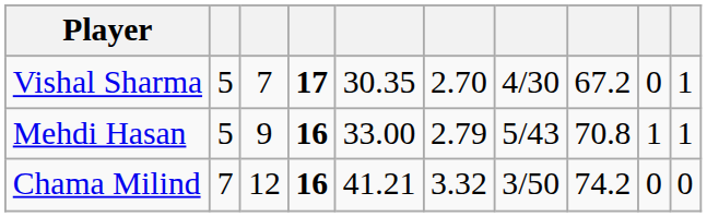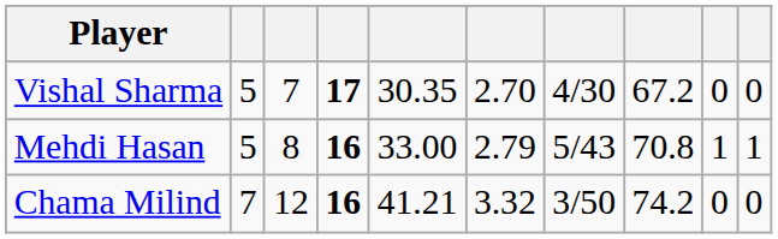Vishal Sharma | column 10: 1 -> 0
Mehdi Hasan | column 3: 9 -> 8
